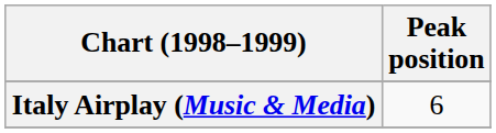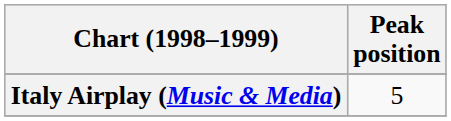Italy Airplay (Music & Media) | Peak position: 6 -> 5
